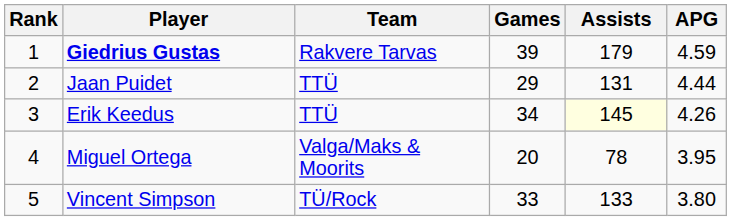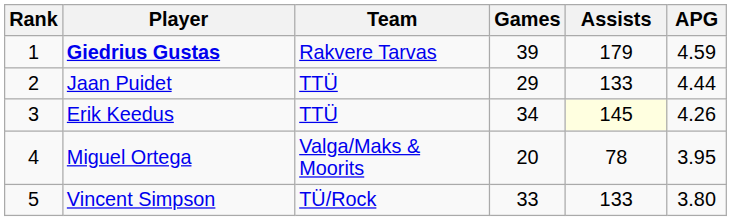Jaan Puidet | Assists: 131 -> 133
